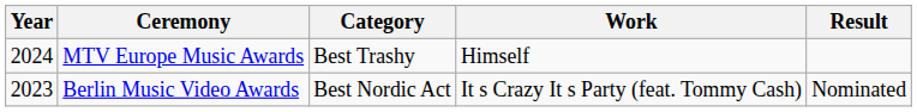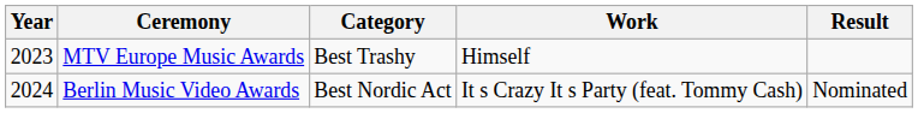MTV Europe Music Awards | Year: 2024 -> 2023
Berlin Music Video Awards | Year: 2023 -> 2024
